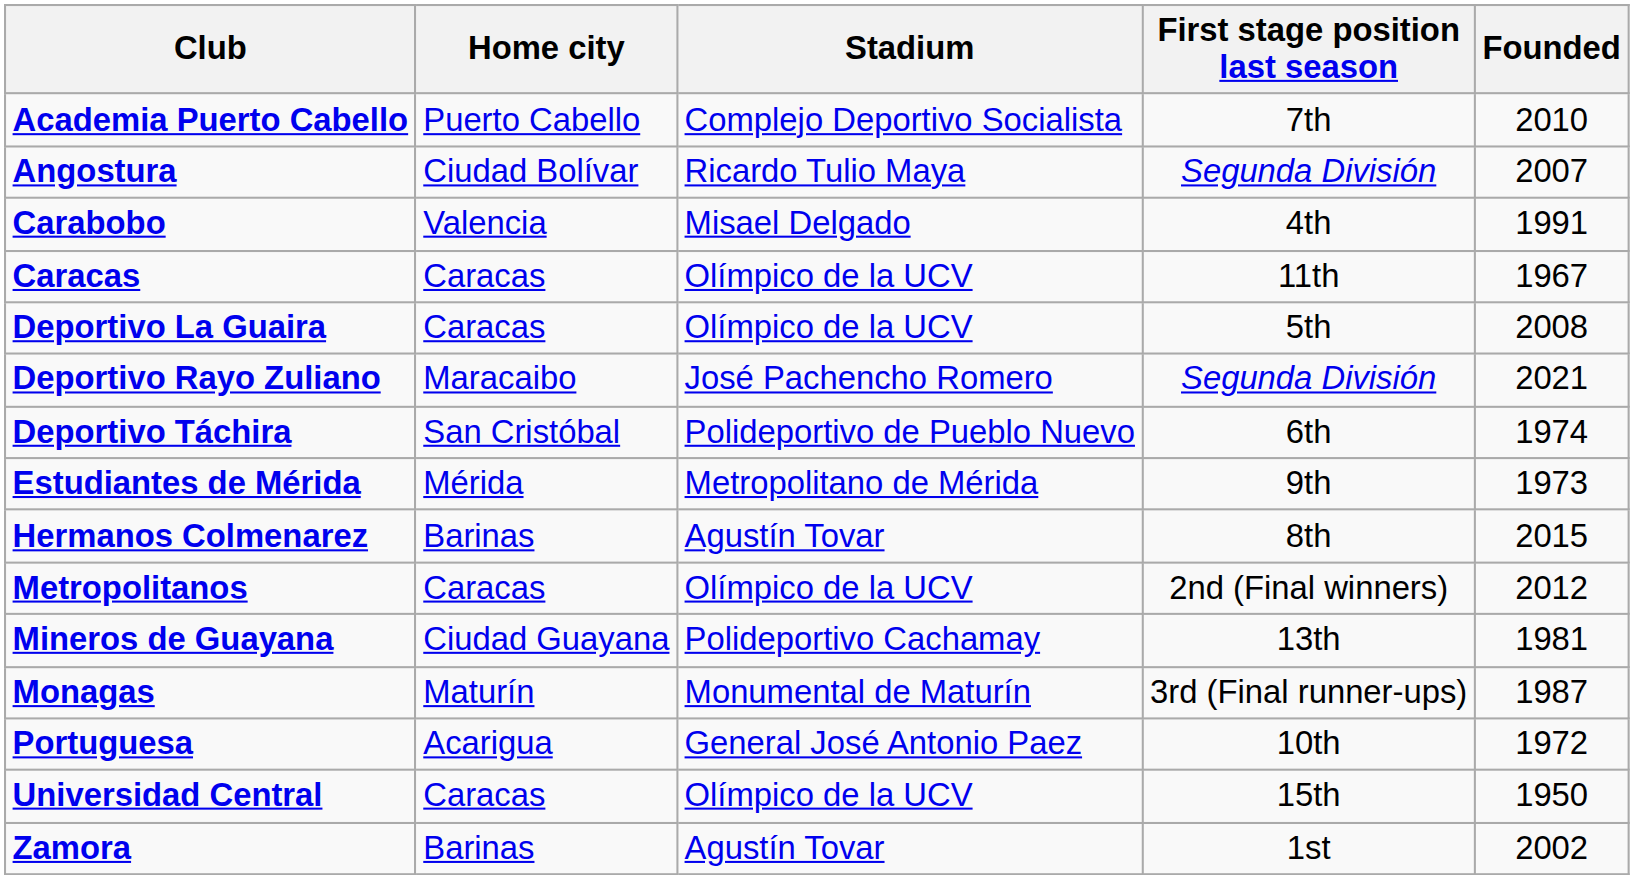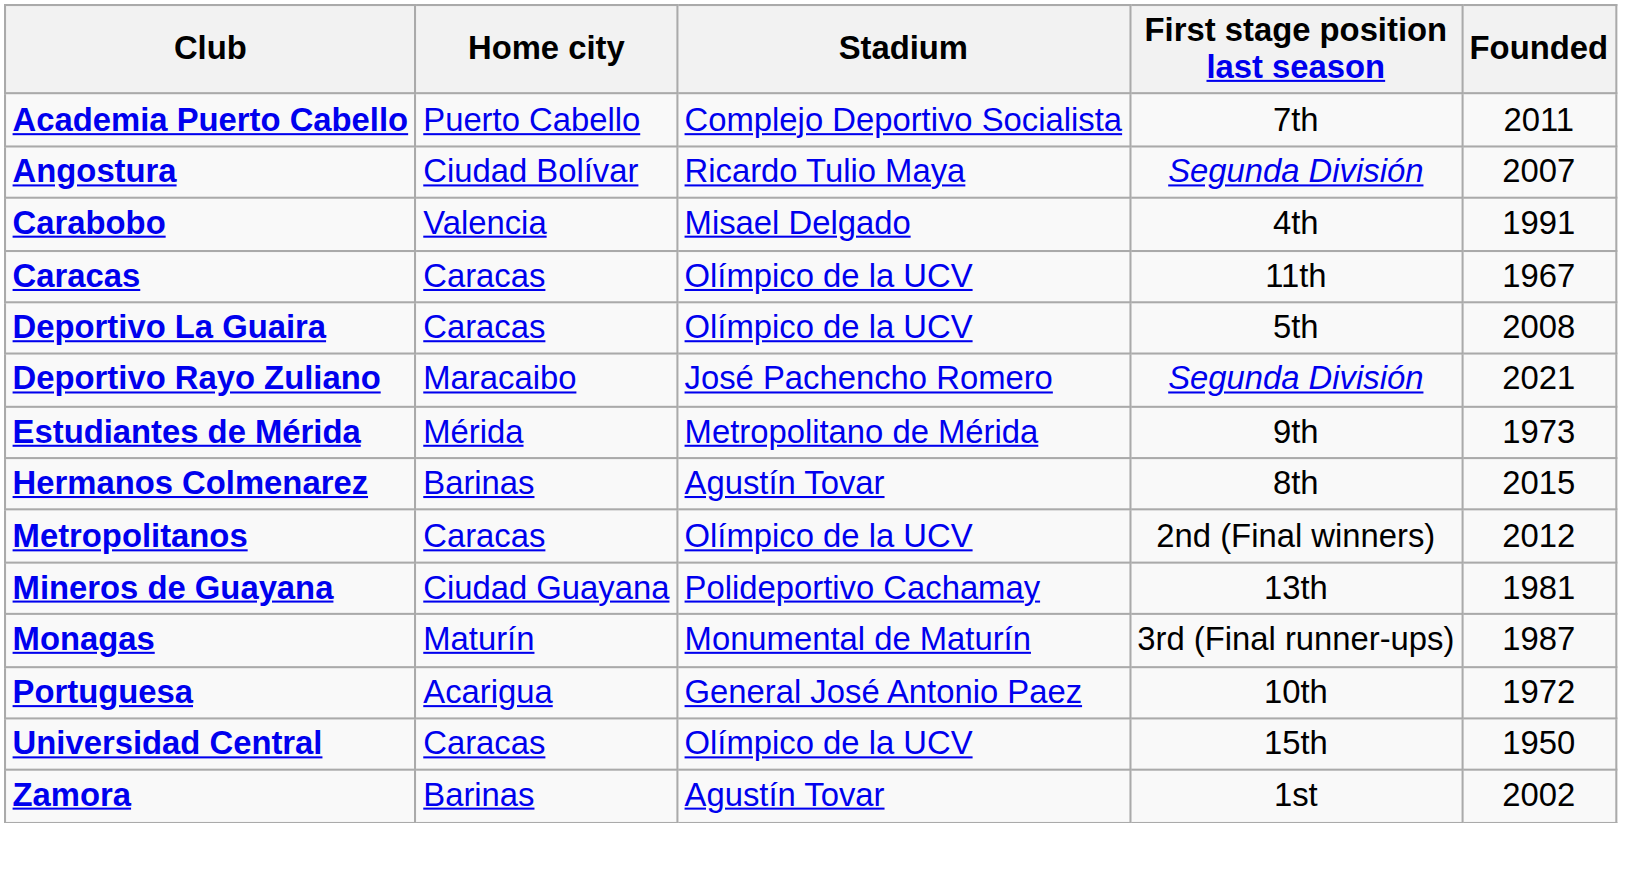Academia Puerto Cabello | Founded: 2010 -> 2011
- row: Deportivo Táchira | San Cristóbal | Polideportivo de Pueblo Nuevo | 6th | 1974
